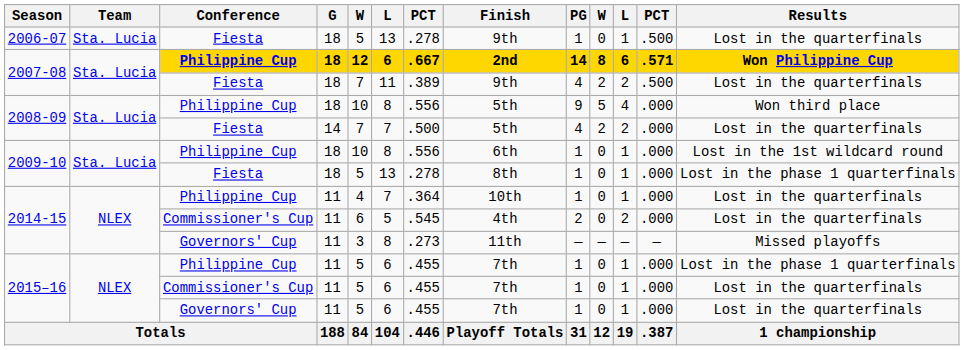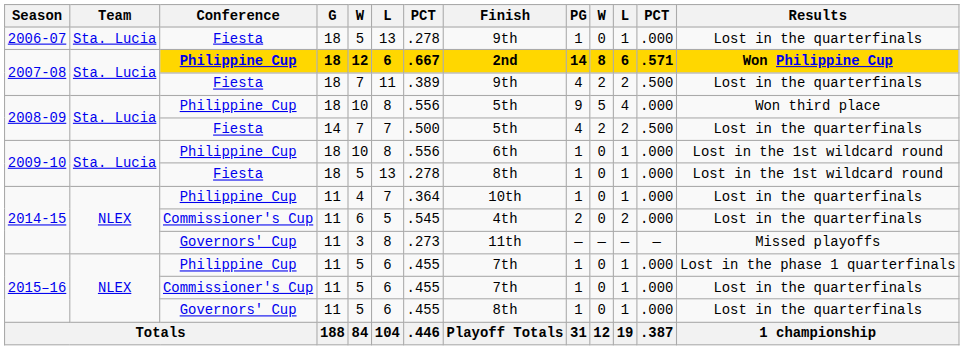2006-07 | column 12: .500 -> .000
2008-09 / Fiesta | column 12: .000 -> .500
2009-10 / Fiesta | Results: Lost in the phase 1 quarterfinals -> Lost in the 1st wildcard round
2015–16 / Governors' Cup | Finish: 7th -> 8th
